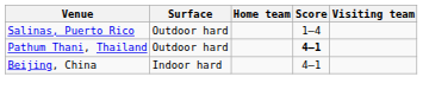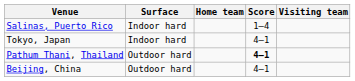Salinas, Puerto Rico | Surface: Outdoor hard -> Indoor hard
+ row: Tokyo, Japan | Indoor hard | 4–1
Beijing, China | Surface: Indoor hard -> Outdoor hard
